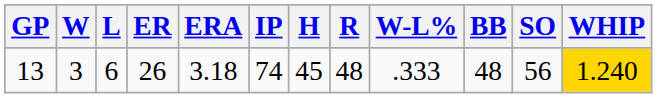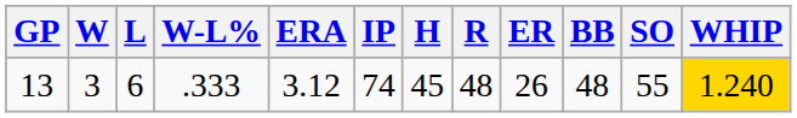columns swapped: W-L% <-> ER
13 | ERA: 3.18 -> 3.12
13 | SO: 56 -> 55
